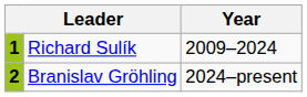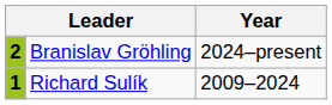rows swapped: 1 <-> 2
